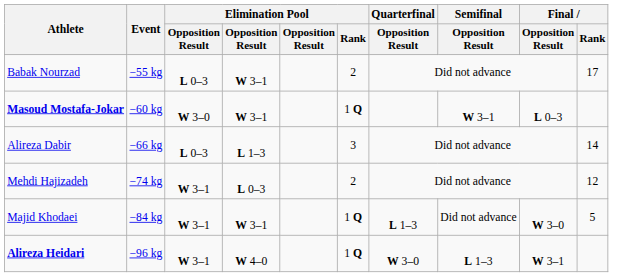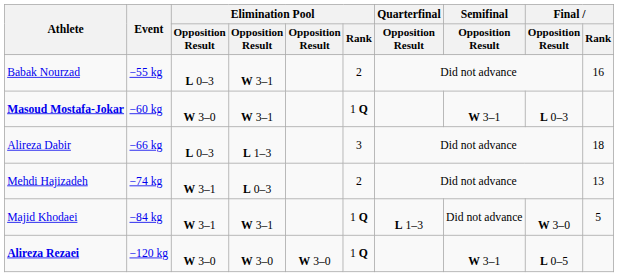Babak Nourzad | Final / Rank: 17 -> 16
Alireza Dabir | Final / Rank: 14 -> 18
Mehdi Hajizadeh | Final / Rank: 12 -> 13
- row: Alireza Heidari | −96 kg | W 3–1 | W 4–0 | 1 Q | W 3–0 | L 1–3 | W 3–1
+ row: Alireza Rezaei | −120 kg | W 3–0 | W 3–0 | W 3–0 | 1 Q | W 3–1 | L 0–5
